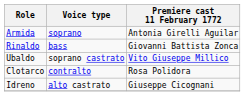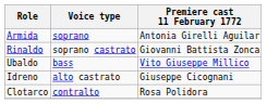Rinaldo | Voice type: bass -> soprano castrato
Ubaldo | Voice type: soprano castrato -> bass
rows swapped: Idreno <-> Clotarco
